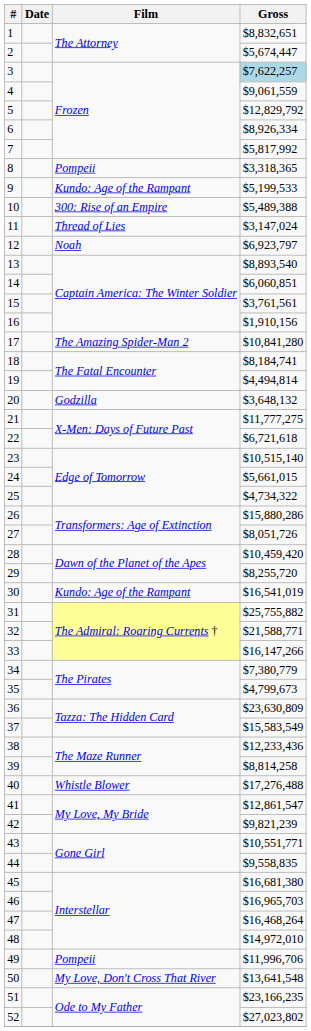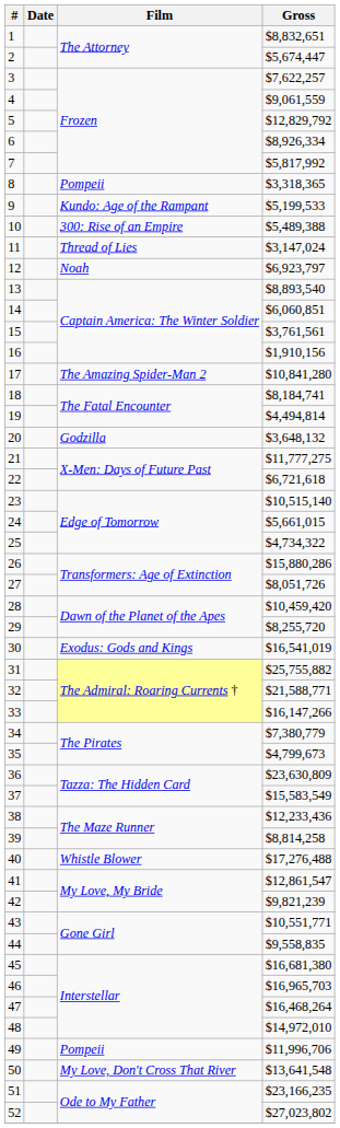3 | Gross: lightblue background -> no background
30 | Film: Kundo: Age of the Rampant -> Exodus: Gods and Kings
